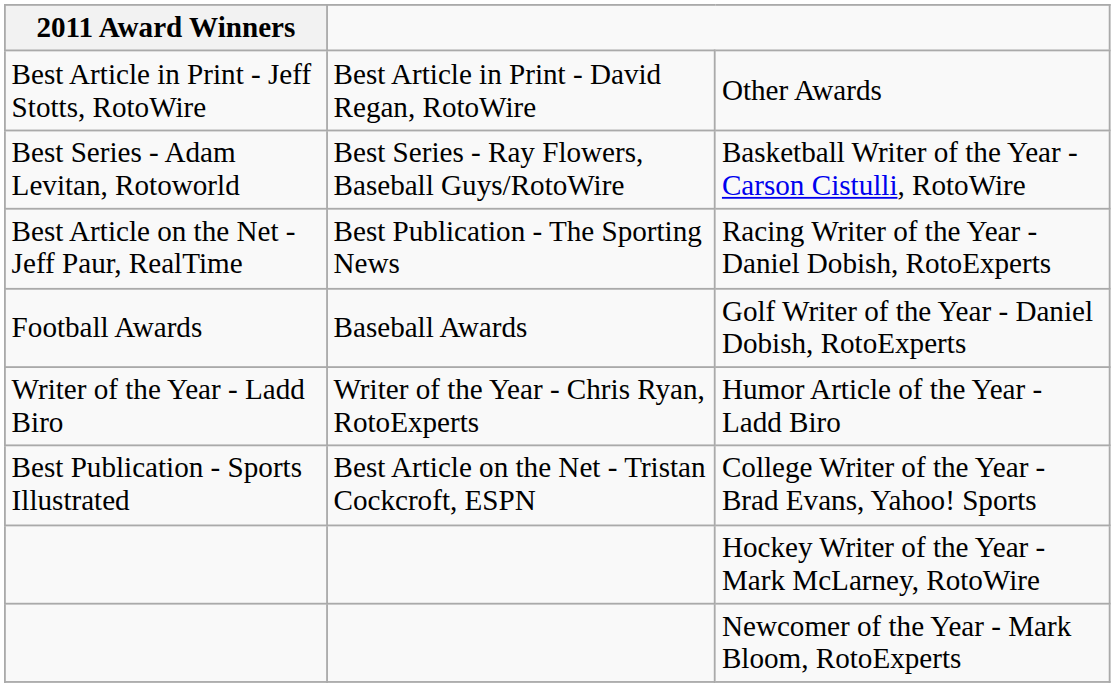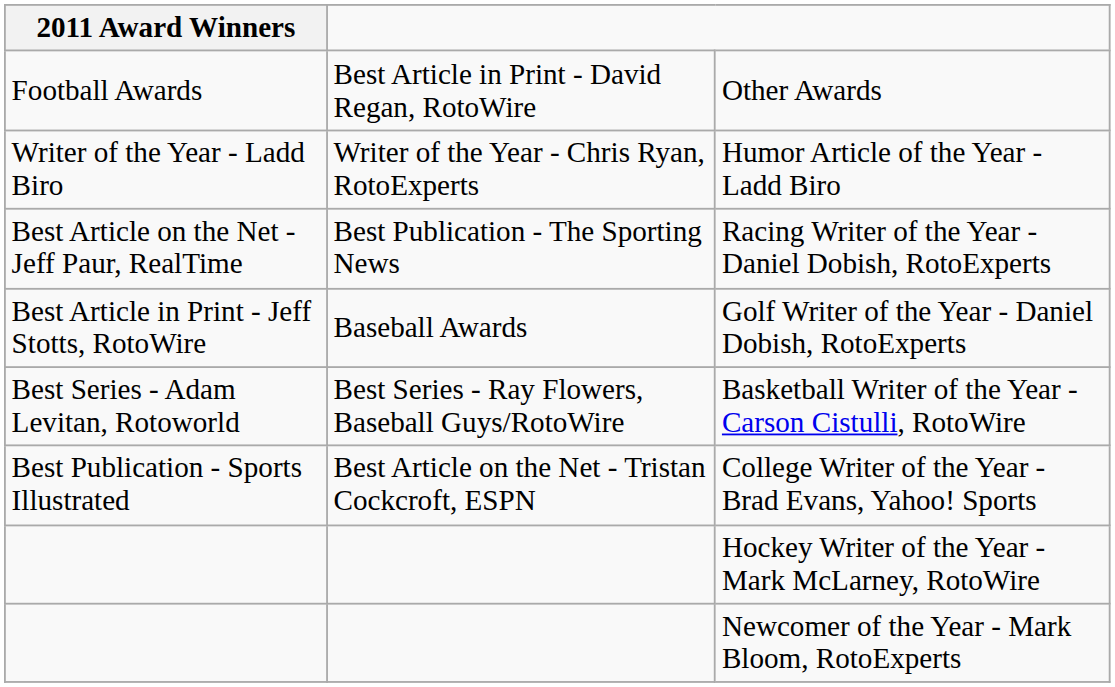Other Awards | 2011 Award Winners: Best Article in Print - Jeff Stotts, RotoWire -> Football Awards
rows swapped: Humor Article of the Year - Ladd Biro <-> Basketball Writer of the Year - Carson Cistulli, RotoWire
Golf Writer of the Year - Daniel Dobish, RotoExperts | 2011 Award Winners: Football Awards -> Best Article in Print - Jeff Stotts, RotoWire
